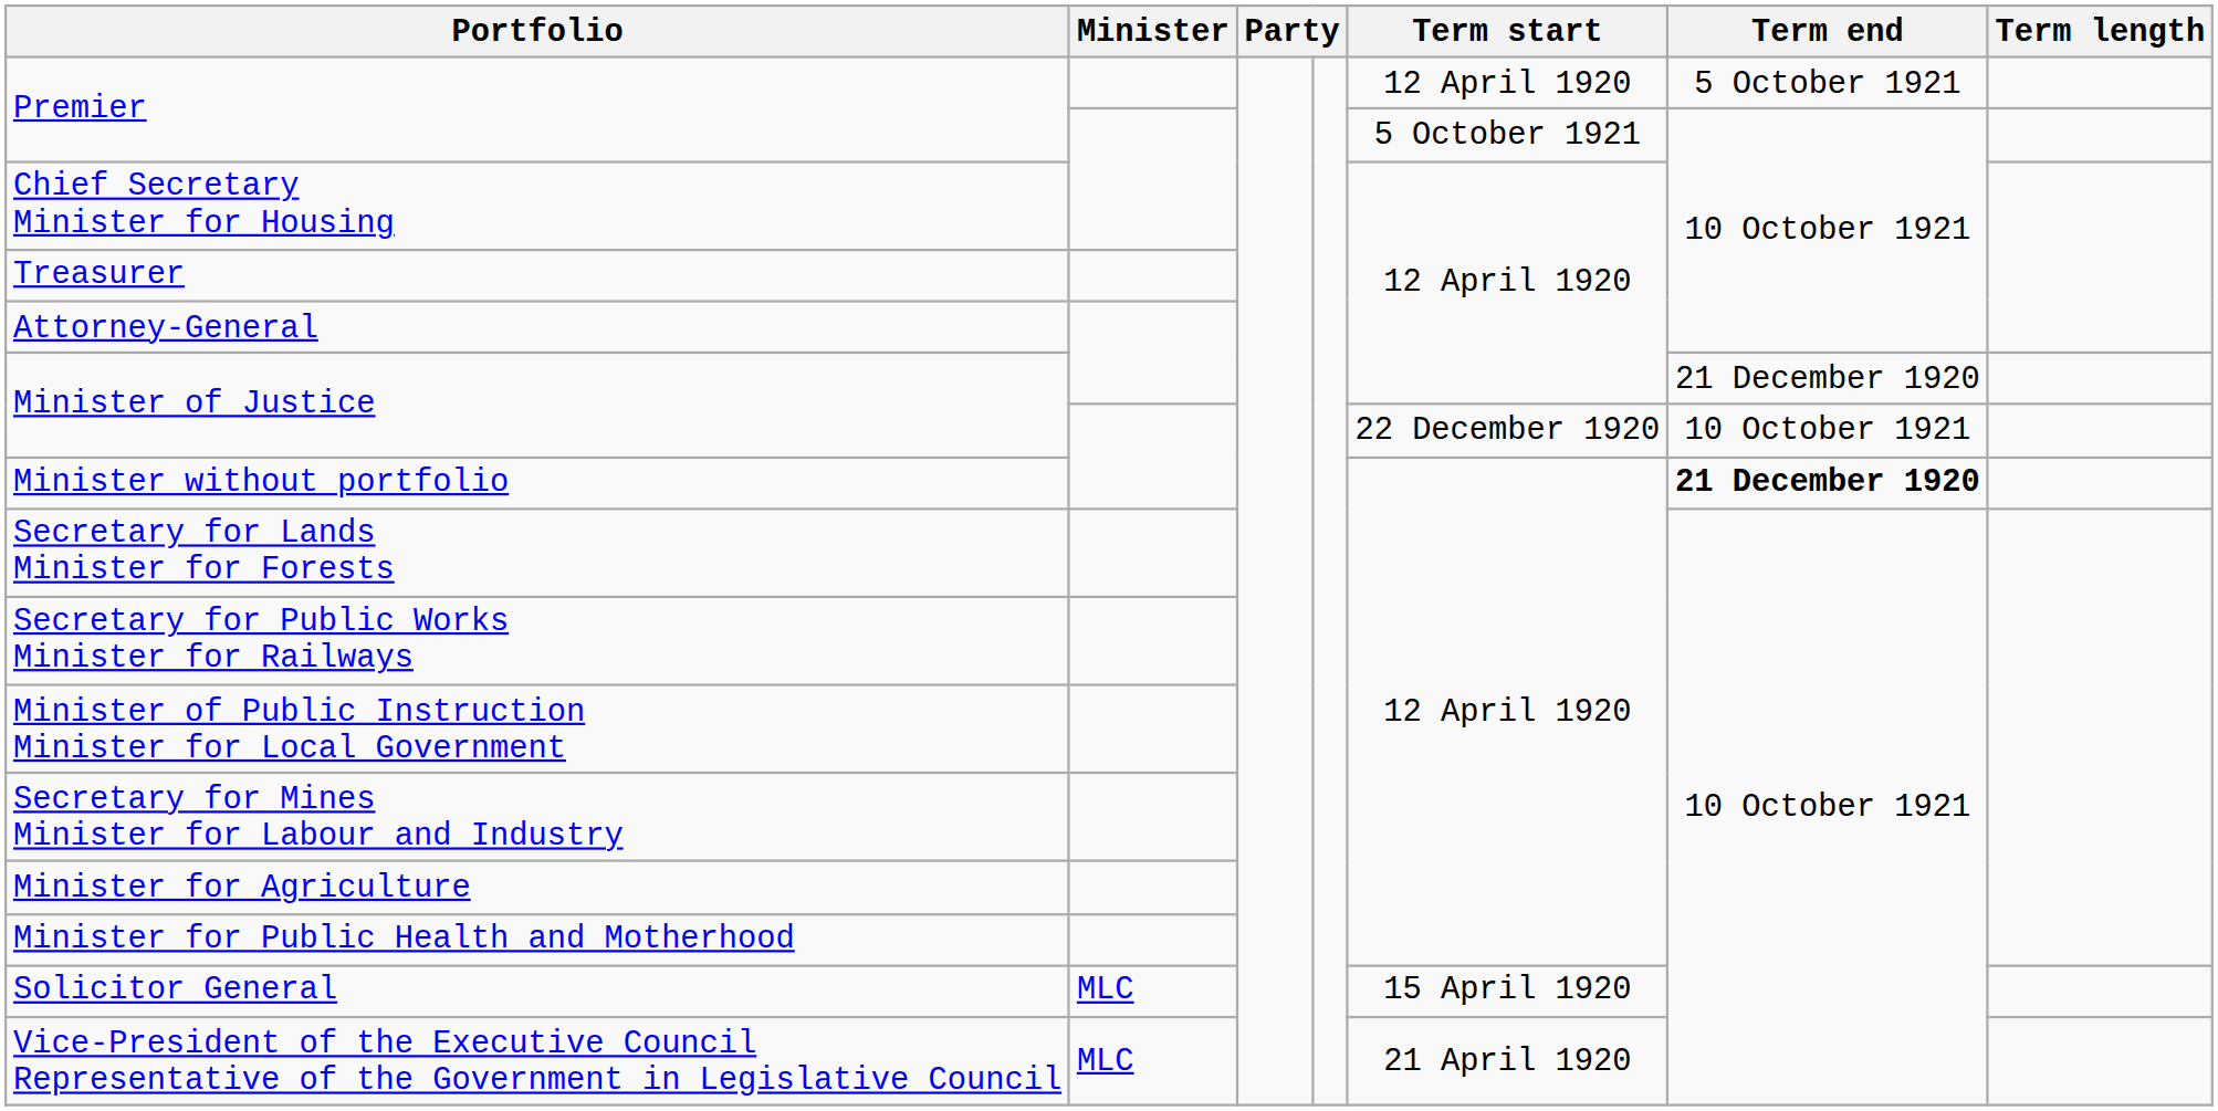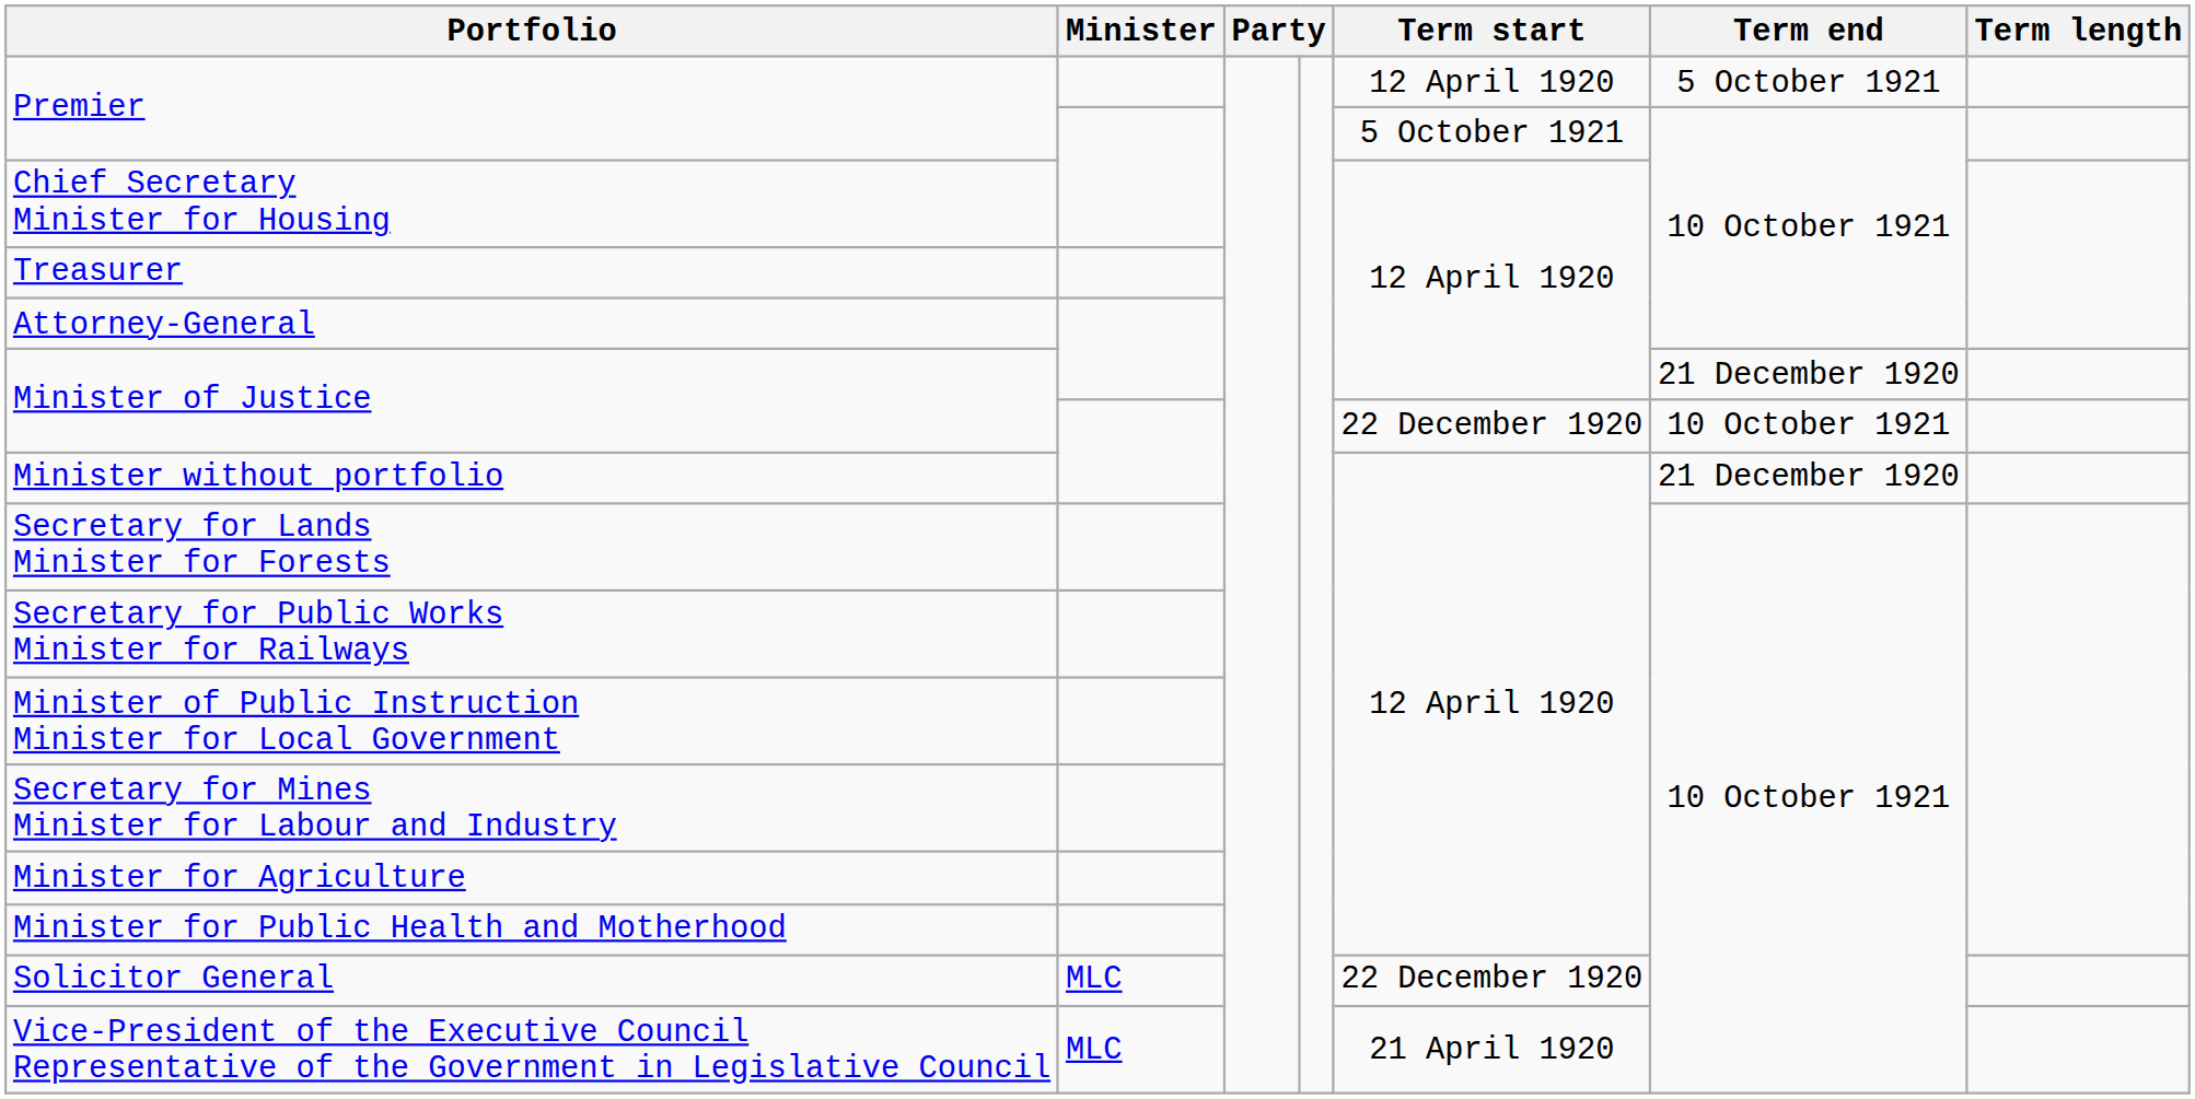Minister without portfolio | Term end: bold -> normal
Solicitor General | Term start: 15 April 1920 -> 22 December 1920
